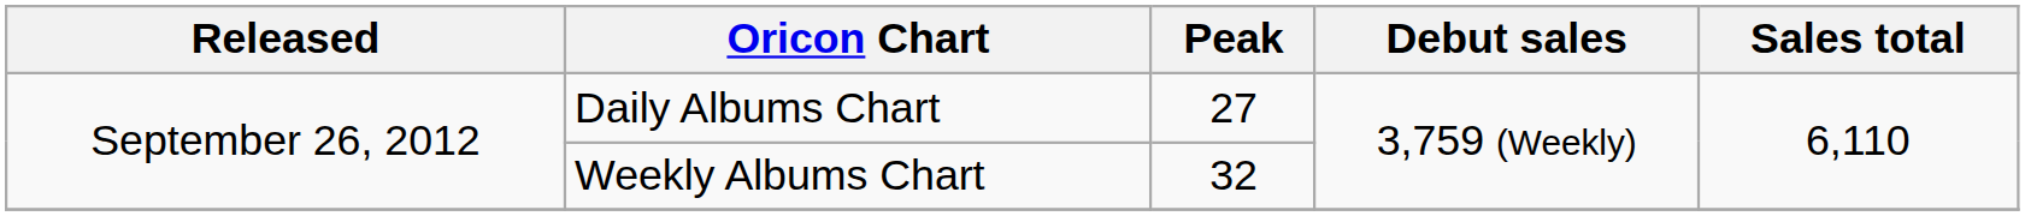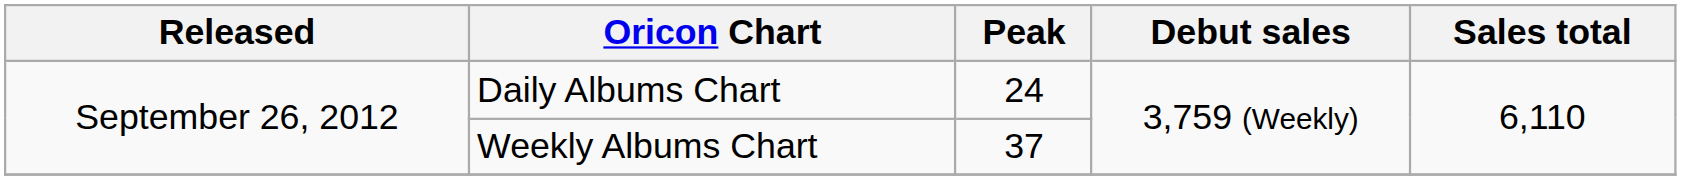Daily Albums Chart | Peak: 27 -> 24
Weekly Albums Chart | Peak: 32 -> 37
